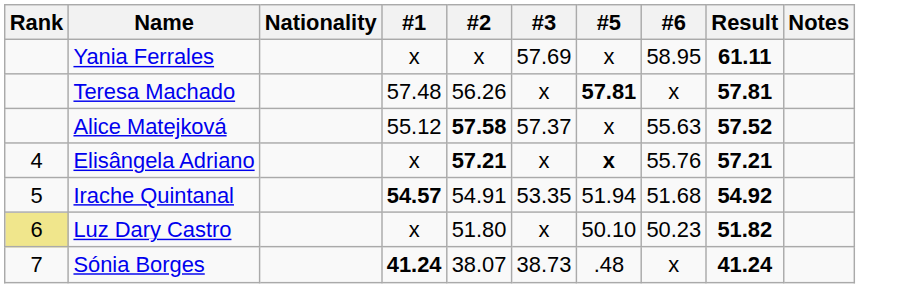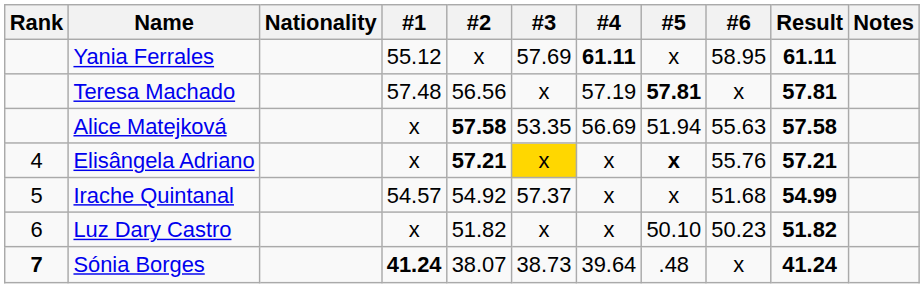+ column: #4 | 61.11 | 57.19 | 56.69 | x | x | x | 39.64
Yania Ferrales | #1: x -> 55.12
Teresa Machado | #2: 56.26 -> 56.56
Alice Matejková | #1: 55.12 -> x
Alice Matejková | #3: 57.37 -> 53.35
Alice Matejková | #5: x -> 51.94
Alice Matejková | Result: 57.52 -> 57.58
Elisângela Adriano | #3: no background -> gold background
Irache Quintanal | #1: bold -> normal
Irache Quintanal | #2: 54.91 -> 54.92
Irache Quintanal | #3: 53.35 -> 57.37
Irache Quintanal | #5: 51.94 -> x
Irache Quintanal | Result: 54.92 -> 54.99
Luz Dary Castro | Rank: khaki background -> no background
Luz Dary Castro | #2: 51.80 -> 51.82
Sónia Borges | Rank: normal -> bold
